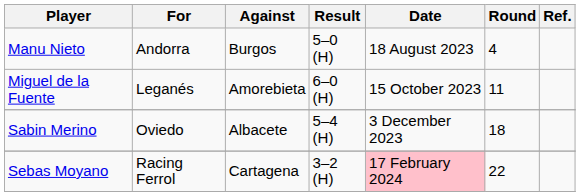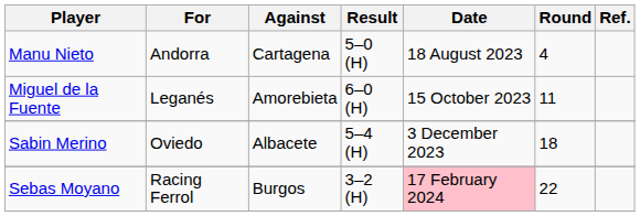Manu Nieto | Against: Burgos -> Cartagena
Sebas Moyano | Against: Cartagena -> Burgos
